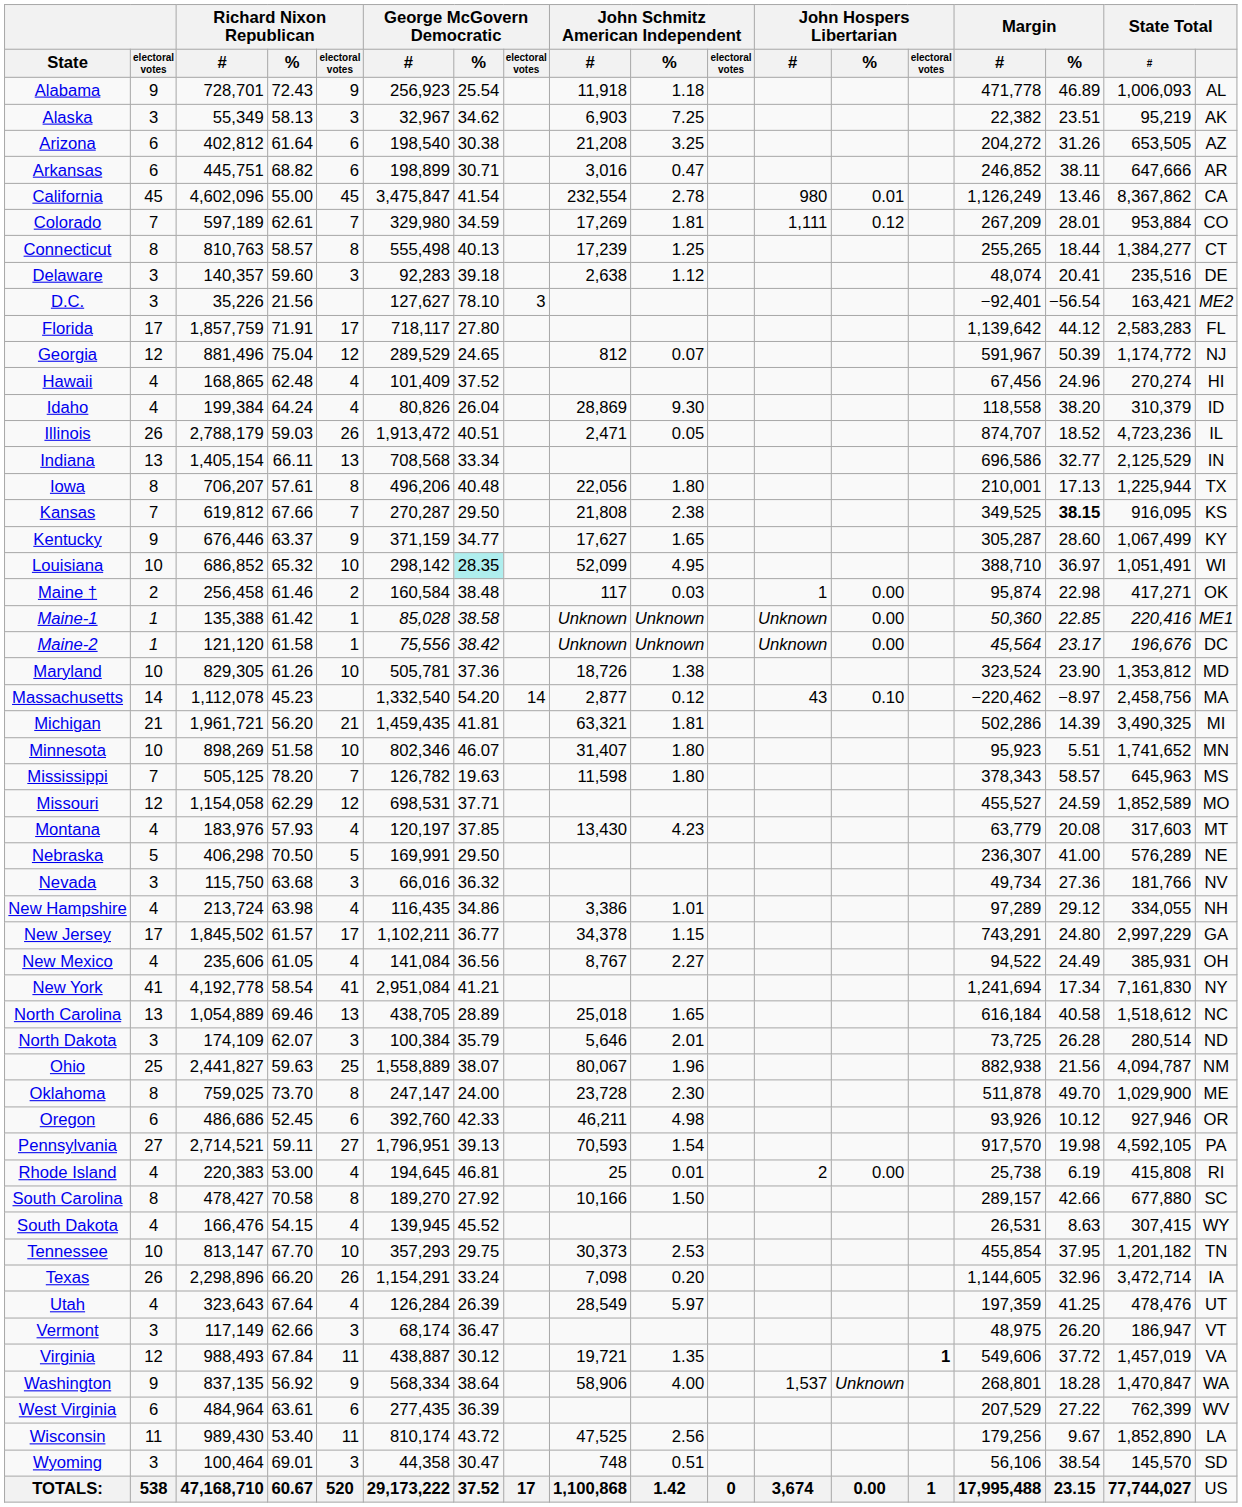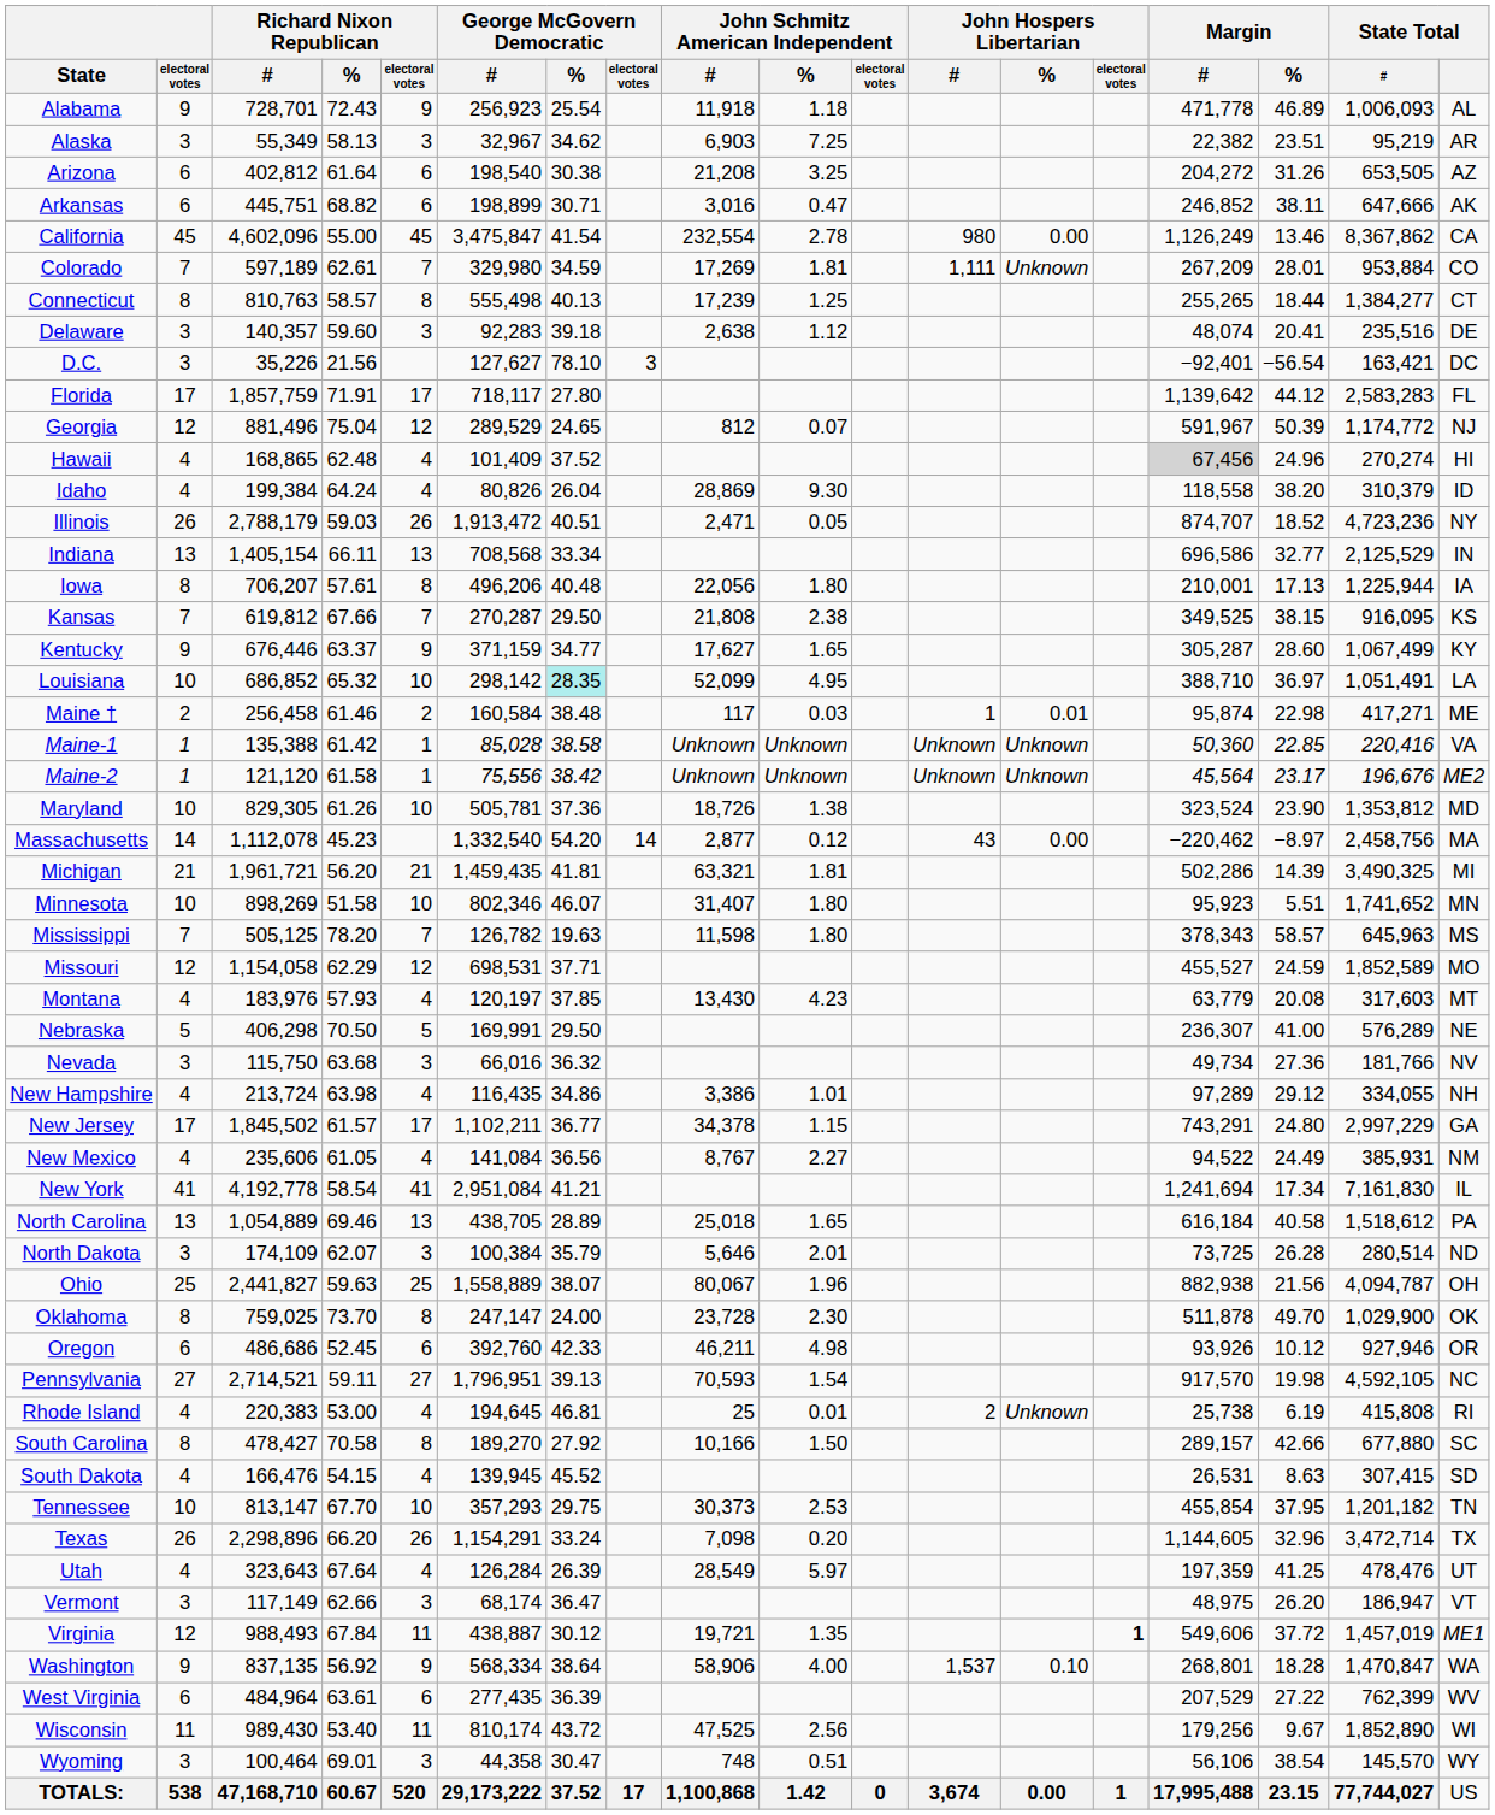Alaska | State Total: AK -> AR
Arkansas | State Total: AR -> AK
California | John Hospers Libertarian / %: 0.01 -> 0.00
Colorado | John Hospers Libertarian / %: 0.12 -> Unknown
D.C. | State Total: ME2 -> DC
Hawaii | Margin / #: no background -> lightgrey background
Illinois | State Total: IL -> NY
Iowa | State Total: TX -> IA
Kansas | Margin / %: bold -> normal
Louisiana | State Total: WI -> LA
Maine † | John Hospers Libertarian / %: 0.00 -> 0.01
Maine † | State Total: OK -> ME
Maine-1 | John Hospers Libertarian / %: 0.00 -> Unknown
Maine-1 | State Total: ME1 -> VA
Maine-2 | John Hospers Libertarian / %: 0.00 -> Unknown
Maine-2 | State Total: DC -> ME2
Massachusetts | John Hospers Libertarian / %: 0.10 -> 0.00
New Mexico | State Total: OH -> NM
New York | State Total: NY -> IL
North Carolina | State Total: NC -> PA
Ohio | State Total: NM -> OH
Oklahoma | State Total: ME -> OK
Pennsylvania | State Total: PA -> NC
Rhode Island | John Hospers Libertarian / %: 0.00 -> Unknown
South Dakota | State Total: WY -> SD
Texas | State Total: IA -> TX
Virginia | State Total: VA -> ME1
Washington | John Hospers Libertarian / %: Unknown -> 0.10
Wisconsin | State Total: LA -> WI
Wyoming | State Total: SD -> WY
